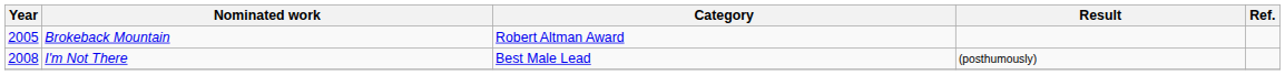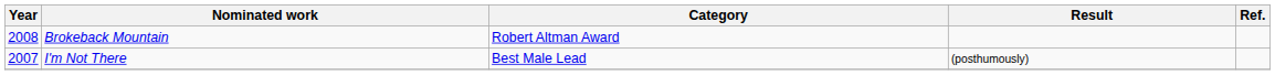Brokeback Mountain | Year: 2005 -> 2008
I'm Not There | Year: 2008 -> 2007
